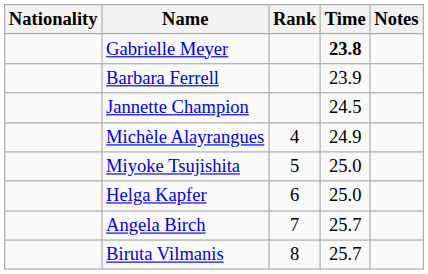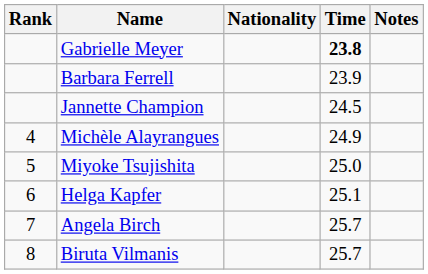columns swapped: Rank <-> Nationality
Helga Kapfer | Time: 25.0 -> 25.1
